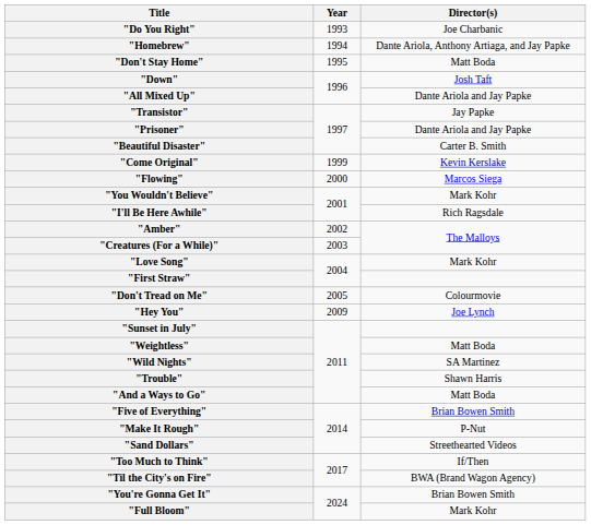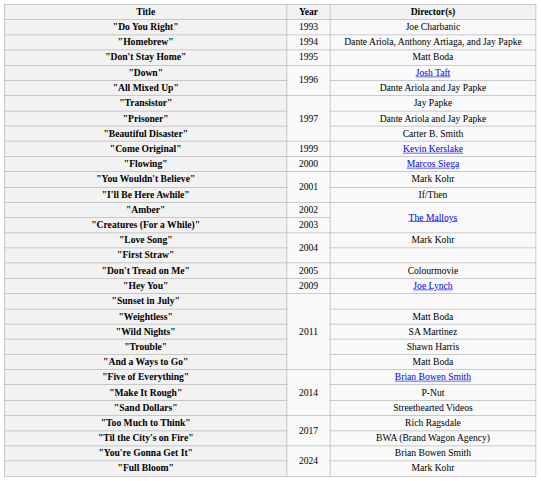"I'll Be Here Awhile" | Director(s): Rich Ragsdale -> If/Then
"Too Much to Think" | Director(s): If/Then -> Rich Ragsdale
